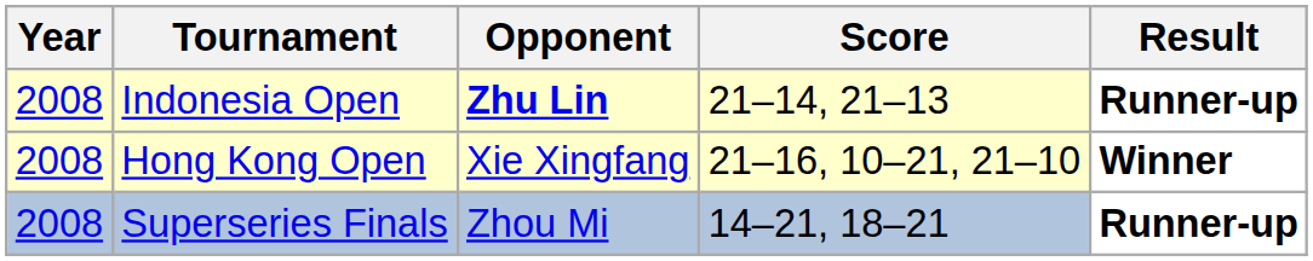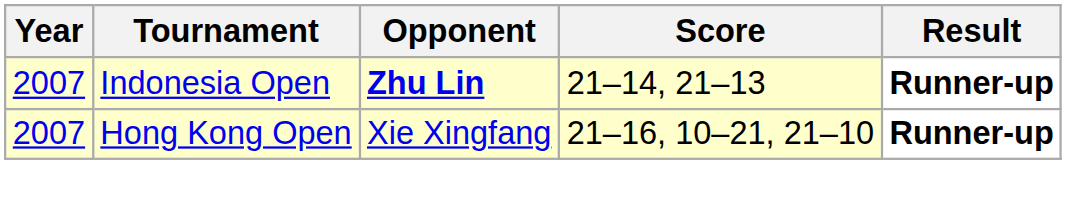Indonesia Open | Year: 2008 -> 2007
Hong Kong Open | Year: 2008 -> 2007
Hong Kong Open | Result: Winner -> Runner-up
- row: 2008 | Superseries Finals | Zhou Mi | 14–21, 18–21 | Runner-up
